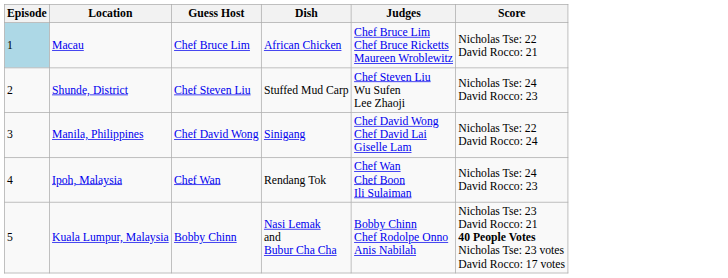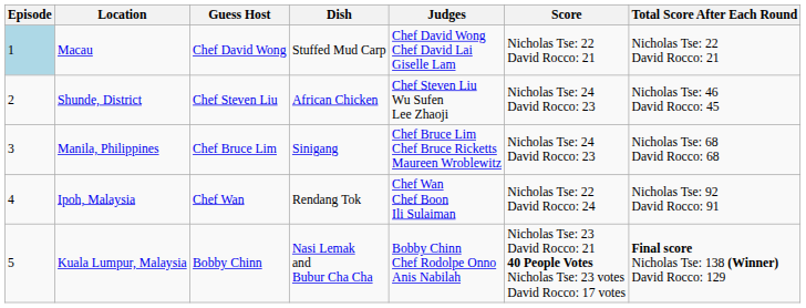+ column: Total Score After Each Round | Nicholas Tse: 22 David Rocco: 21 | Nicholas Tse: 46 David Rocco: 45 | Nicholas Tse: 68 David Rocco: 68 | Nicholas Tse: 92 David Rocco: 91 | Final score Nicholas Tse: 138 (Winner) David Rocco: 129
Macau | Guess Host: Chef Bruce Lim -> Chef David Wong
Macau | Dish: African Chicken -> Stuffed Mud Carp
Macau | Judges: Chef Bruce Lim Chef Bruce Ricketts Maureen Wroblewitz -> Chef David Wong Chef David Lai Giselle Lam
Shunde, District | Dish: Stuffed Mud Carp -> African Chicken
Manila, Philippines | Guess Host: Chef David Wong -> Chef Bruce Lim
Manila, Philippines | Judges: Chef David Wong Chef David Lai Giselle Lam -> Chef Bruce Lim Chef Bruce Ricketts Maureen Wroblewitz
Manila, Philippines | Score: Nicholas Tse: 22 David Rocco: 24 -> Nicholas Tse: 24 David Rocco: 23
Ipoh, Malaysia | Score: Nicholas Tse: 24 David Rocco: 23 -> Nicholas Tse: 22 David Rocco: 24
